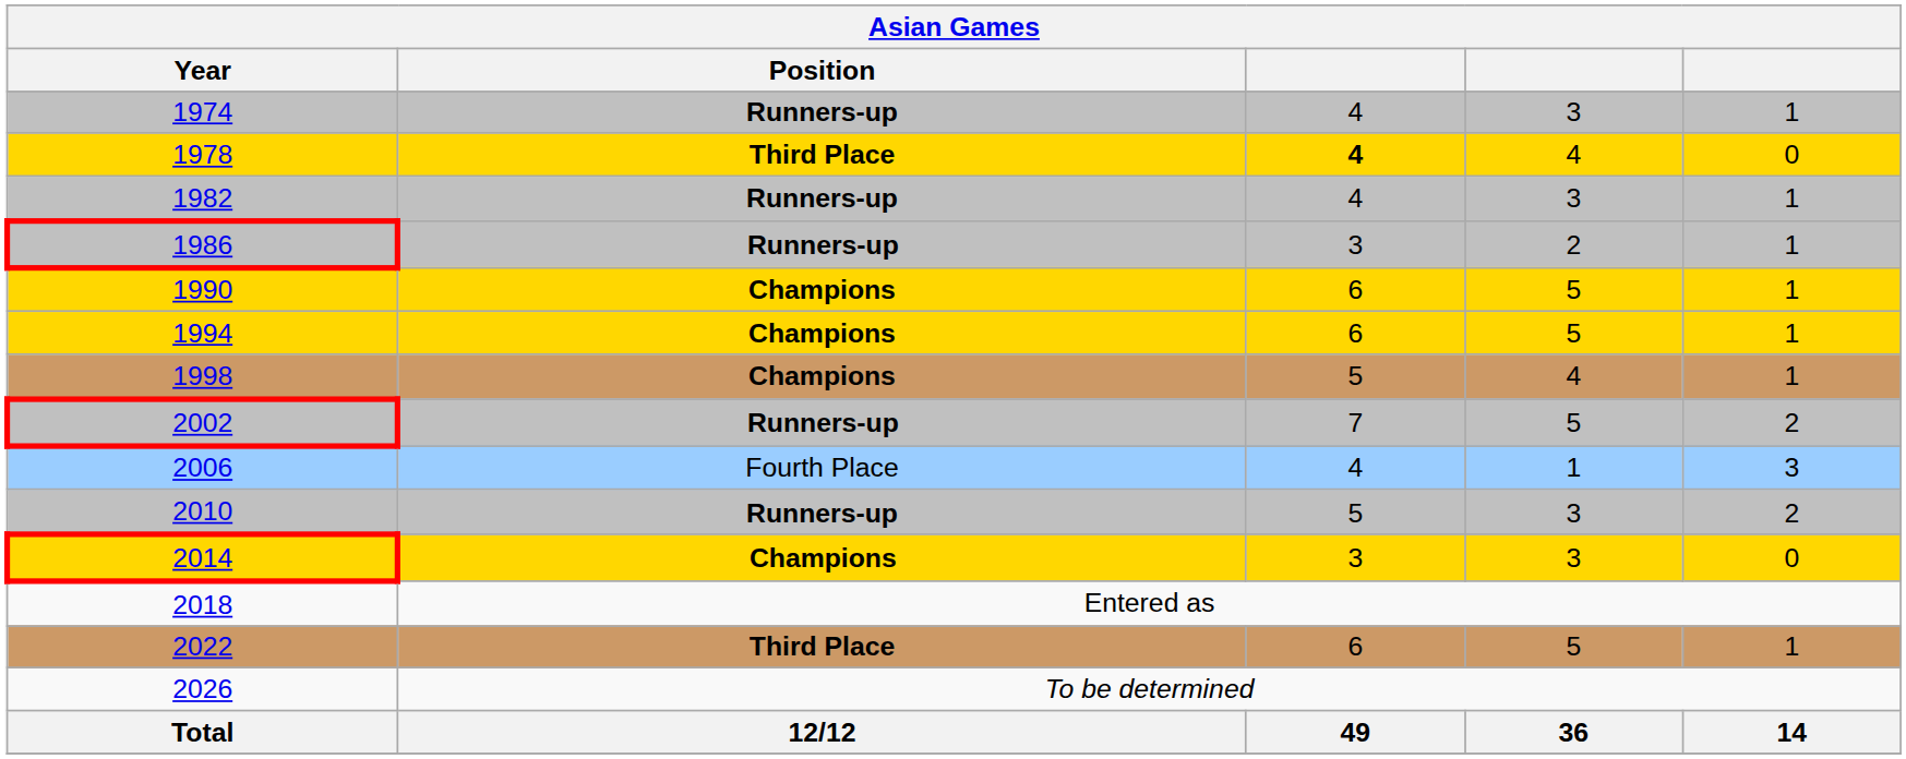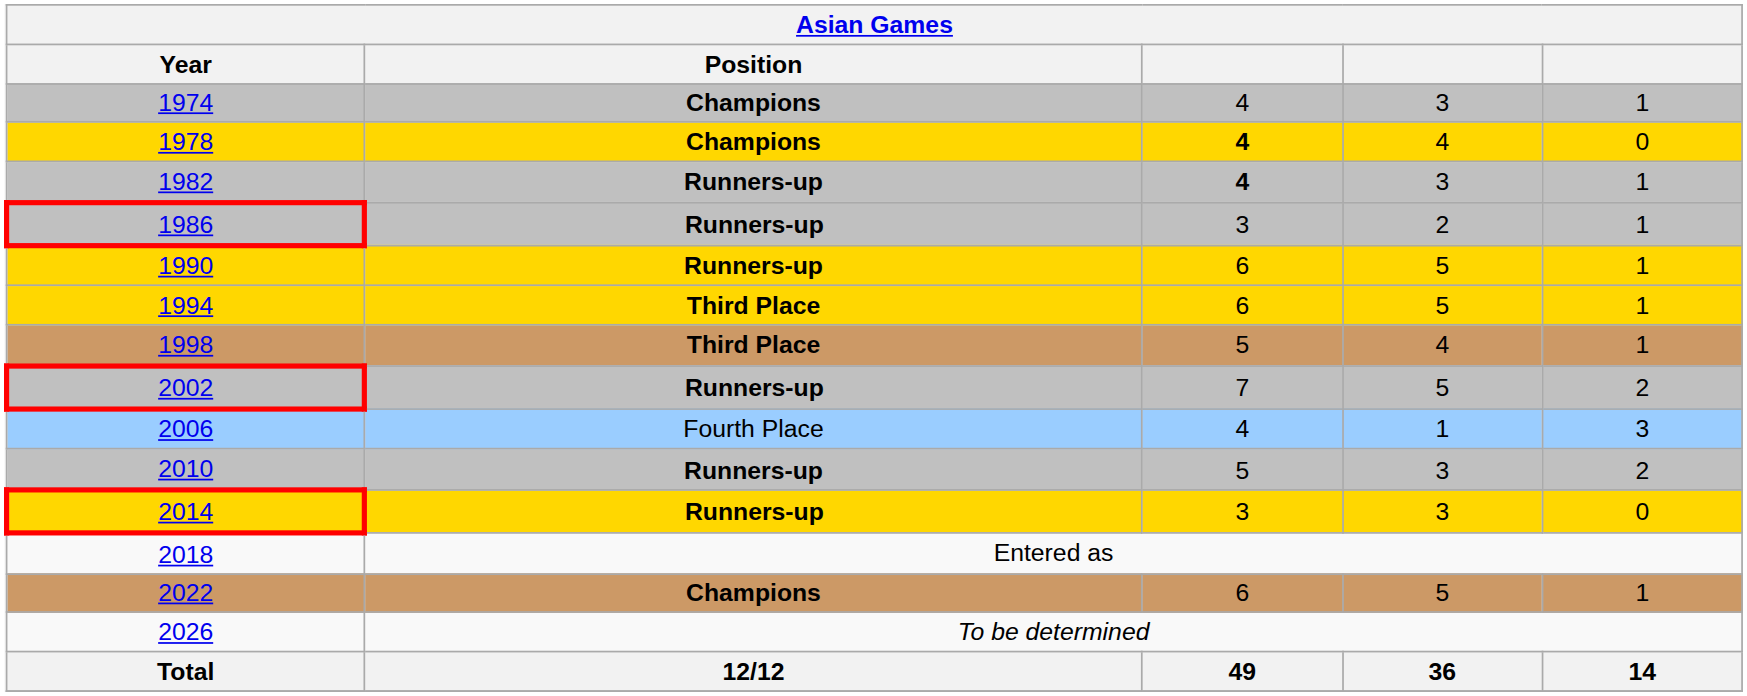1974 | Position: Runners-up -> Champions
1978 | Position: Third Place -> Champions
1982 | column 3: normal -> bold
1990 | Position: Champions -> Runners-up
1994 | Position: Champions -> Third Place
1998 | Position: Champions -> Third Place
2014 | Position: Champions -> Runners-up
2022 | Position: Third Place -> Champions
